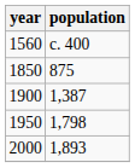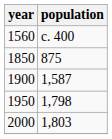1900 | population: 1,387 -> 1,587
2000 | population: 1,893 -> 1,803
